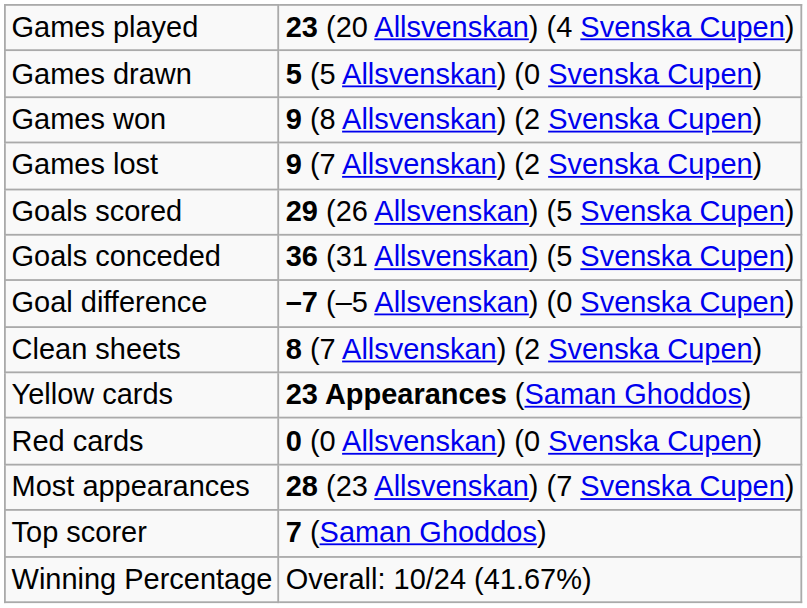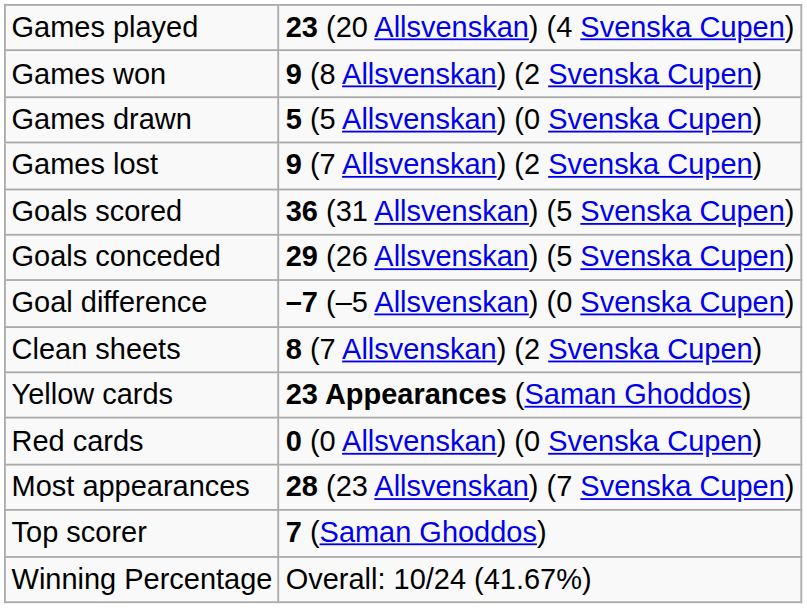rows swapped: Games won <-> Games drawn
Goals scored | column 2: 29 (26 Allsvenskan) (5 Svenska Cupen) -> 36 (31 Allsvenskan) (5 Svenska Cupen)
Goals conceded | column 2: 36 (31 Allsvenskan) (5 Svenska Cupen) -> 29 (26 Allsvenskan) (5 Svenska Cupen)
